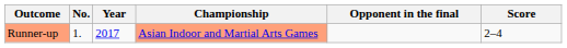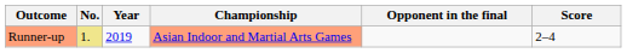Runner-up | No.: no background -> khaki background
Runner-up | Year: 2017 -> 2019
